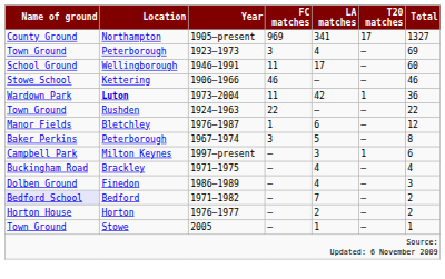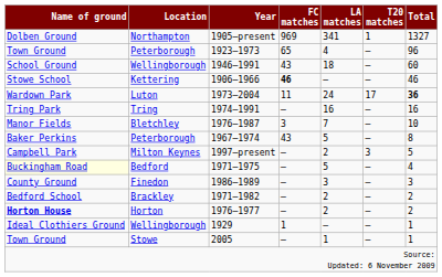1905–present | Name of ground: County Ground -> Dolben Ground
1905–present | T20 matches: 17 -> 1
1923–1973 | FC matches: 3 -> 65
1923–1973 | Total: 69 -> 96
1946–1991 | FC matches: 11 -> 43
1946–1991 | LA matches: 17 -> 18
1906–1966 | FC matches: normal -> bold
1973–2004 | Location: bold -> normal
1973–2004 | LA matches: 42 -> 24
1973–2004 | T20 matches: 1 -> 17
1973–2004 | Total: normal -> bold
- row: Town Ground | Rushden | 1924–1963 | 22 | – | – | 22
+ row: Tring Park | Tring | 1974–1991 | – | 16 | – | 16
1976–1987 | FC matches: 1 -> 3
1976–1987 | LA matches: 6 -> 7
1976–1987 | Total: 12 -> 10
1967–1974 | FC matches: 3 -> 43
1997–present | LA matches: 3 -> 2
1997–present | T20 matches: 1 -> 3
1997–present | Total: 6 -> 5
1971–1975 | Name of ground: no background -> lightyellow background
1971–1975 | Location: Brackley -> Bedford
1971–1975 | LA matches: 4 -> 5
1986–1989 | Name of ground: Dolben Ground -> County Ground
1986–1989 | LA matches: 4 -> 3
1971–1982 | Name of ground: lavender background -> no background
1971–1982 | Location: Bedford -> Brackley
1971–1982 | LA matches: 7 -> 2
1976–1977 | Name of ground: normal -> bold
+ row: Ideal Clothiers Ground | Wellingborough | 1929 | 1 | – | – | 1
